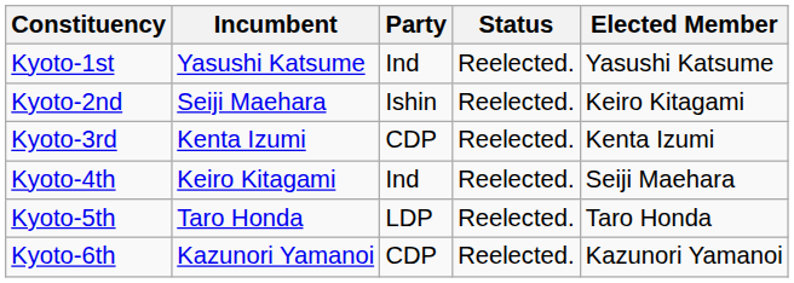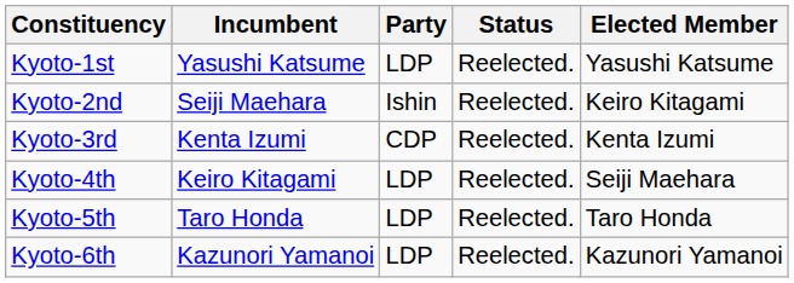Kyoto-1st | Party: Ind -> LDP
Kyoto-4th | Party: Ind -> LDP
Kyoto-6th | Party: CDP -> LDP
